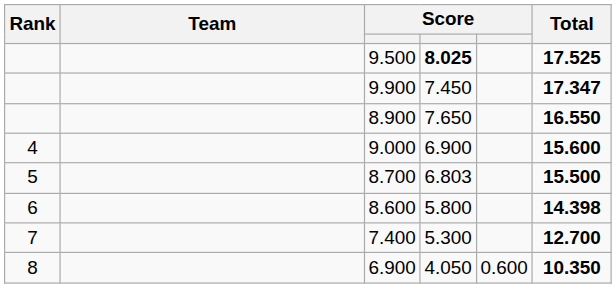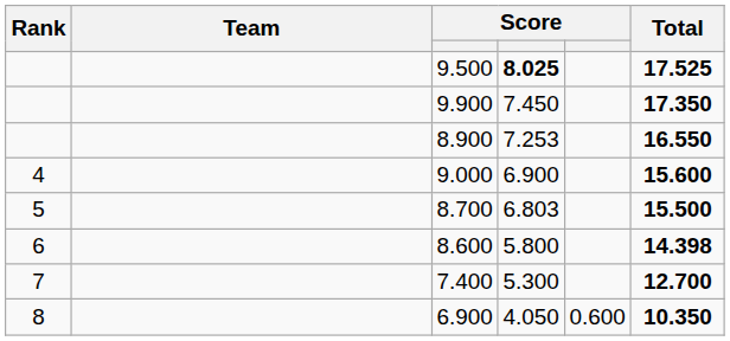9.900 | Total: 17.347 -> 17.350
8.900 | column 4: 7.650 -> 7.253
